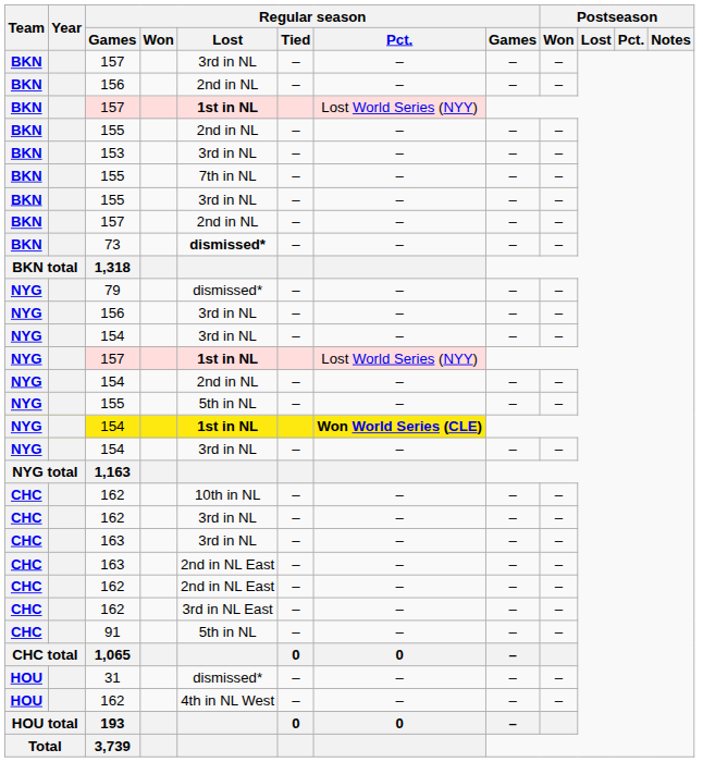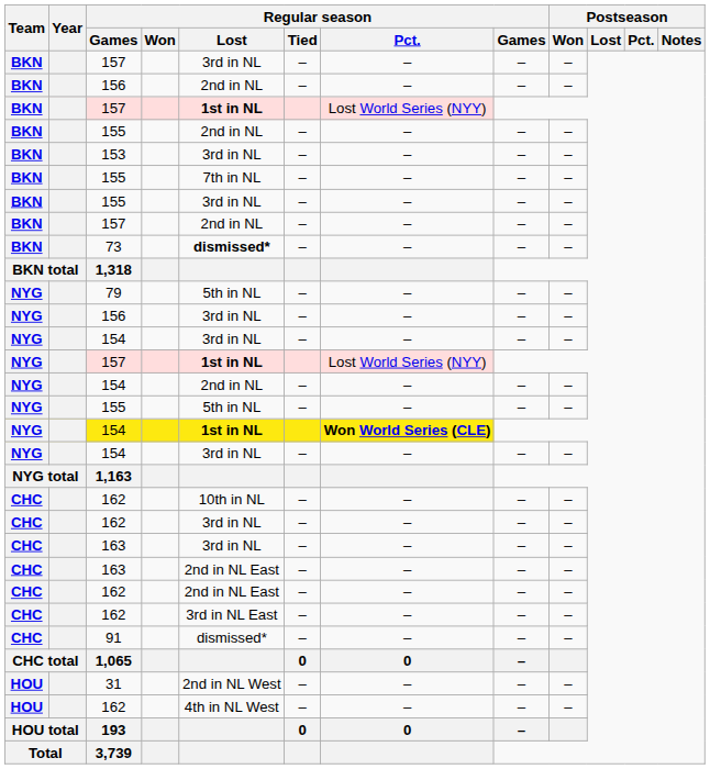79 | Regular season / Lost: dismissed* -> 5th in NL
91 | Regular season / Lost: 5th in NL -> dismissed*
31 | Regular season / Lost: dismissed* -> 2nd in NL West
